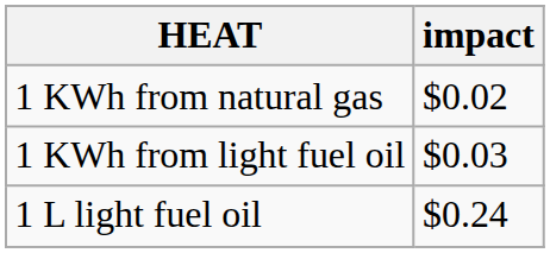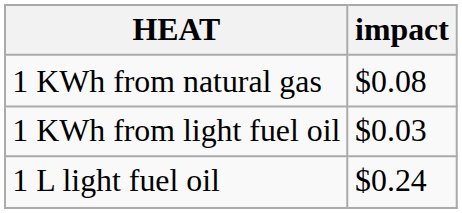1 KWh from natural gas | impact: $0.02 -> $0.08
